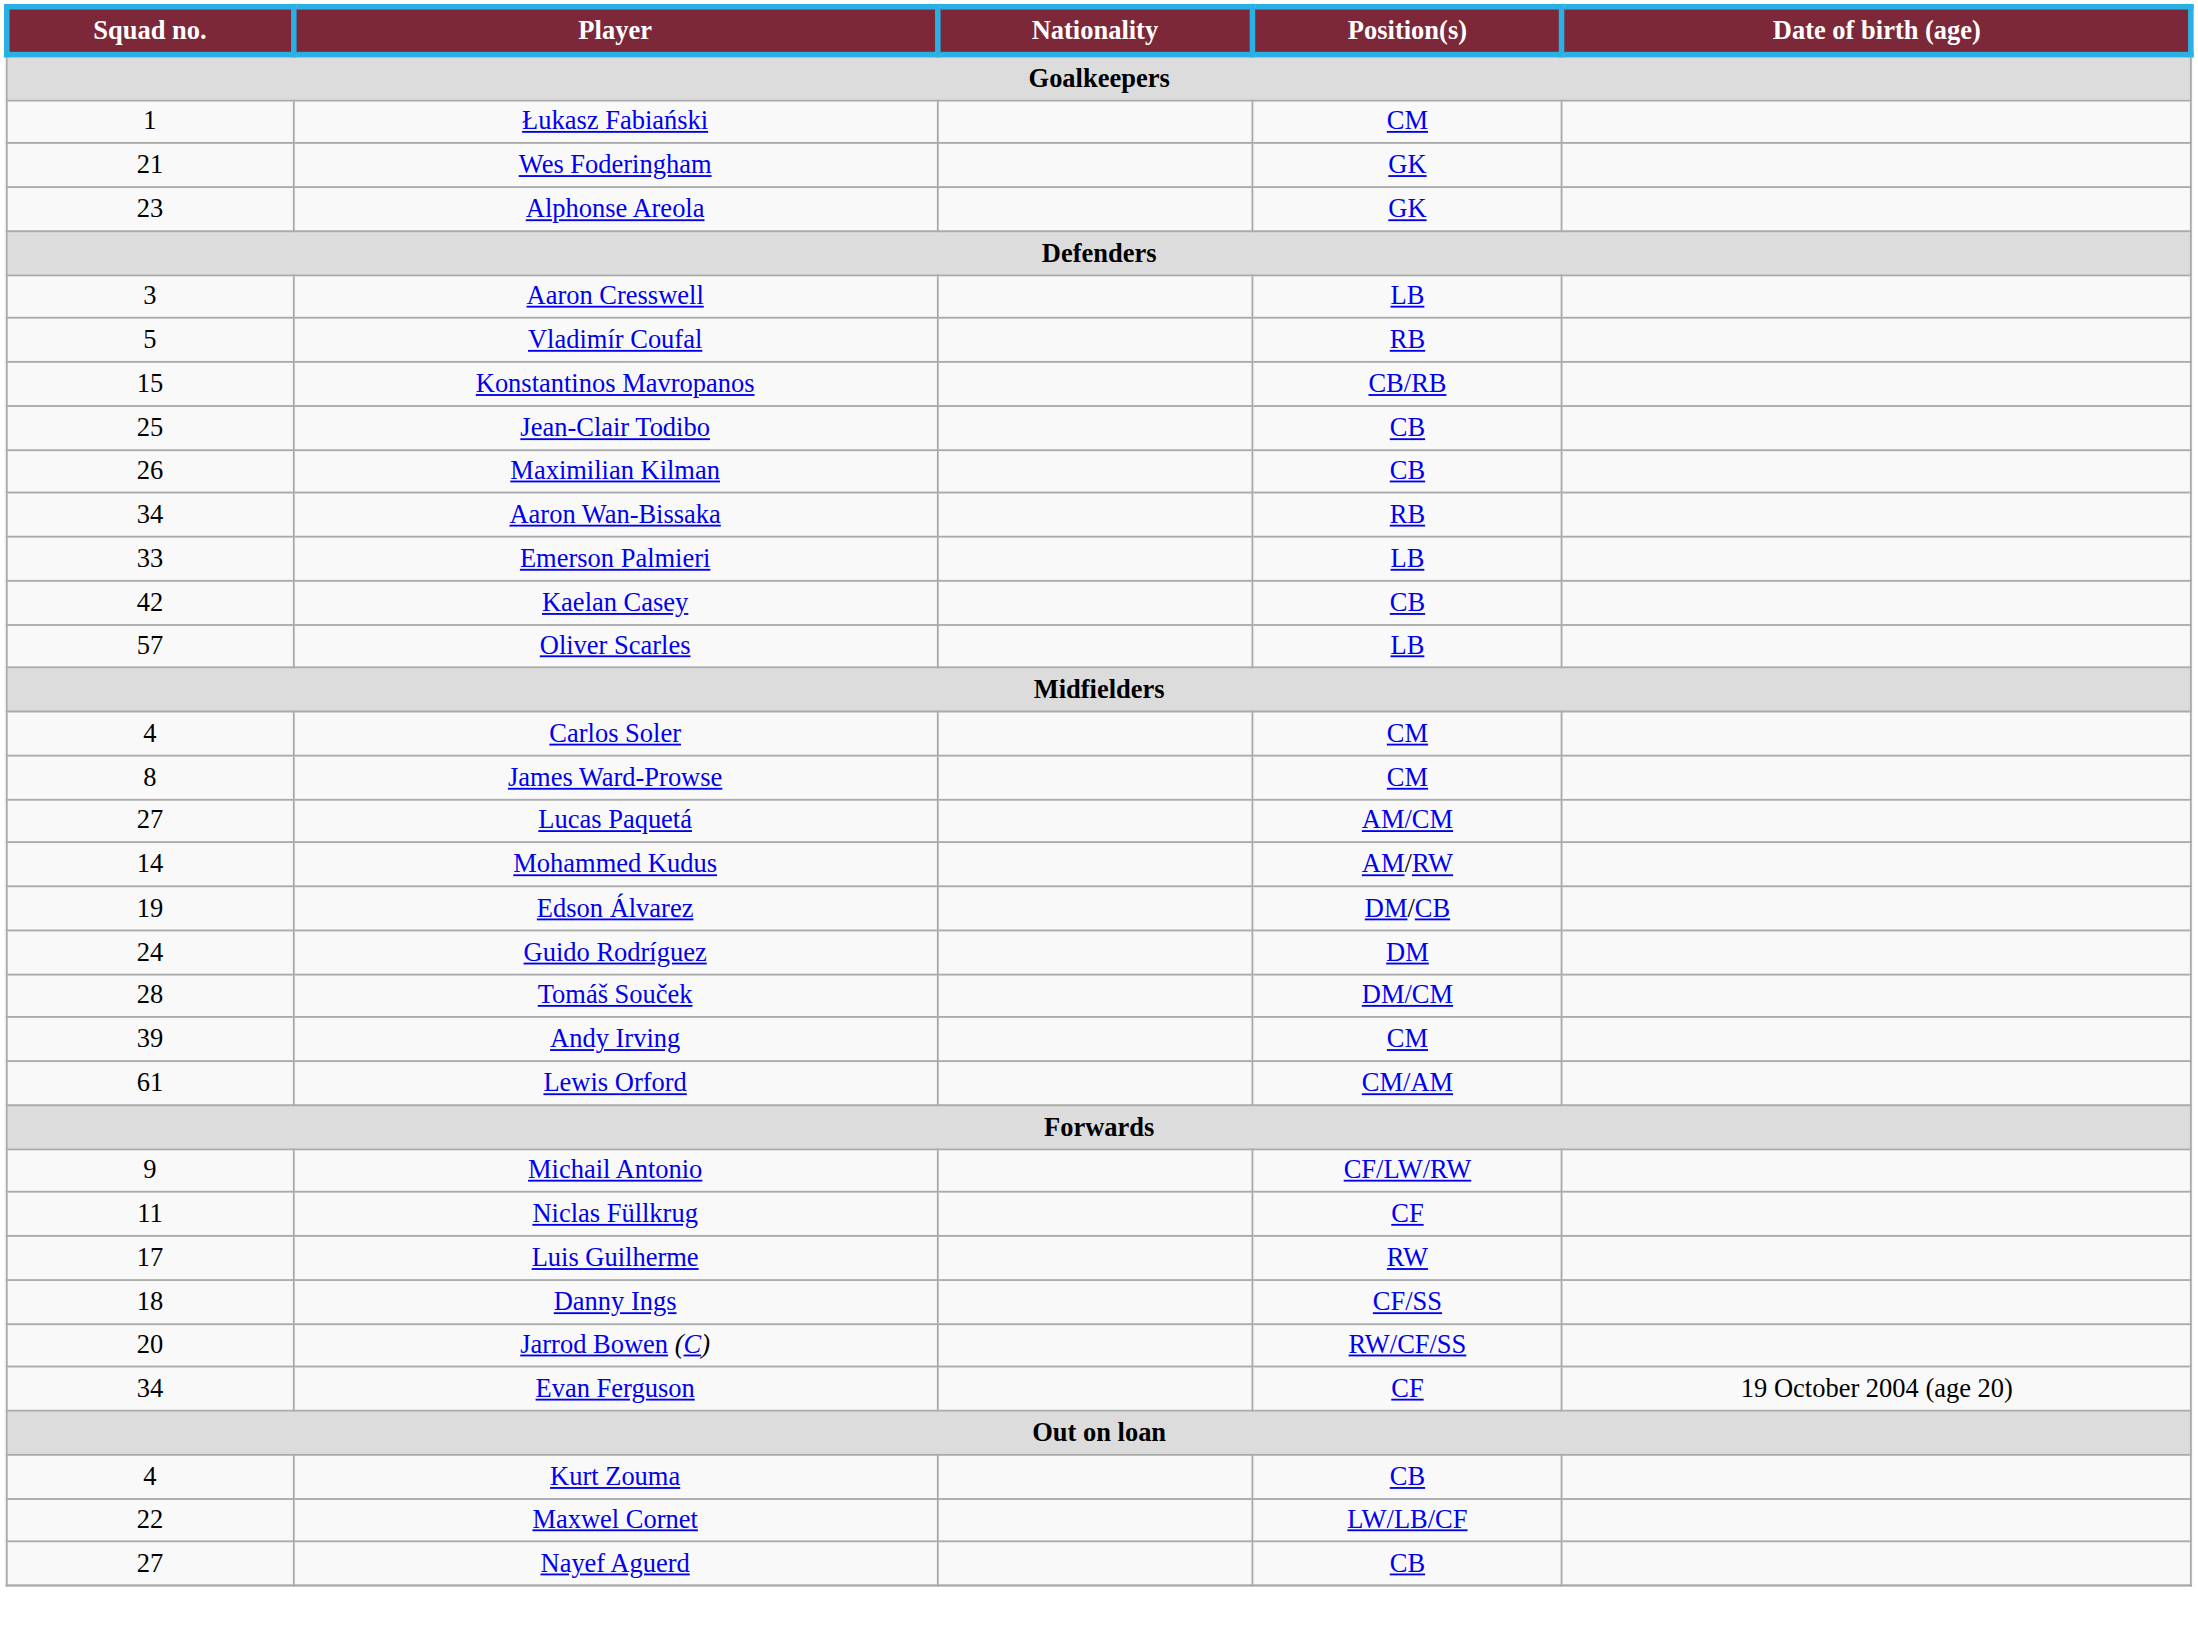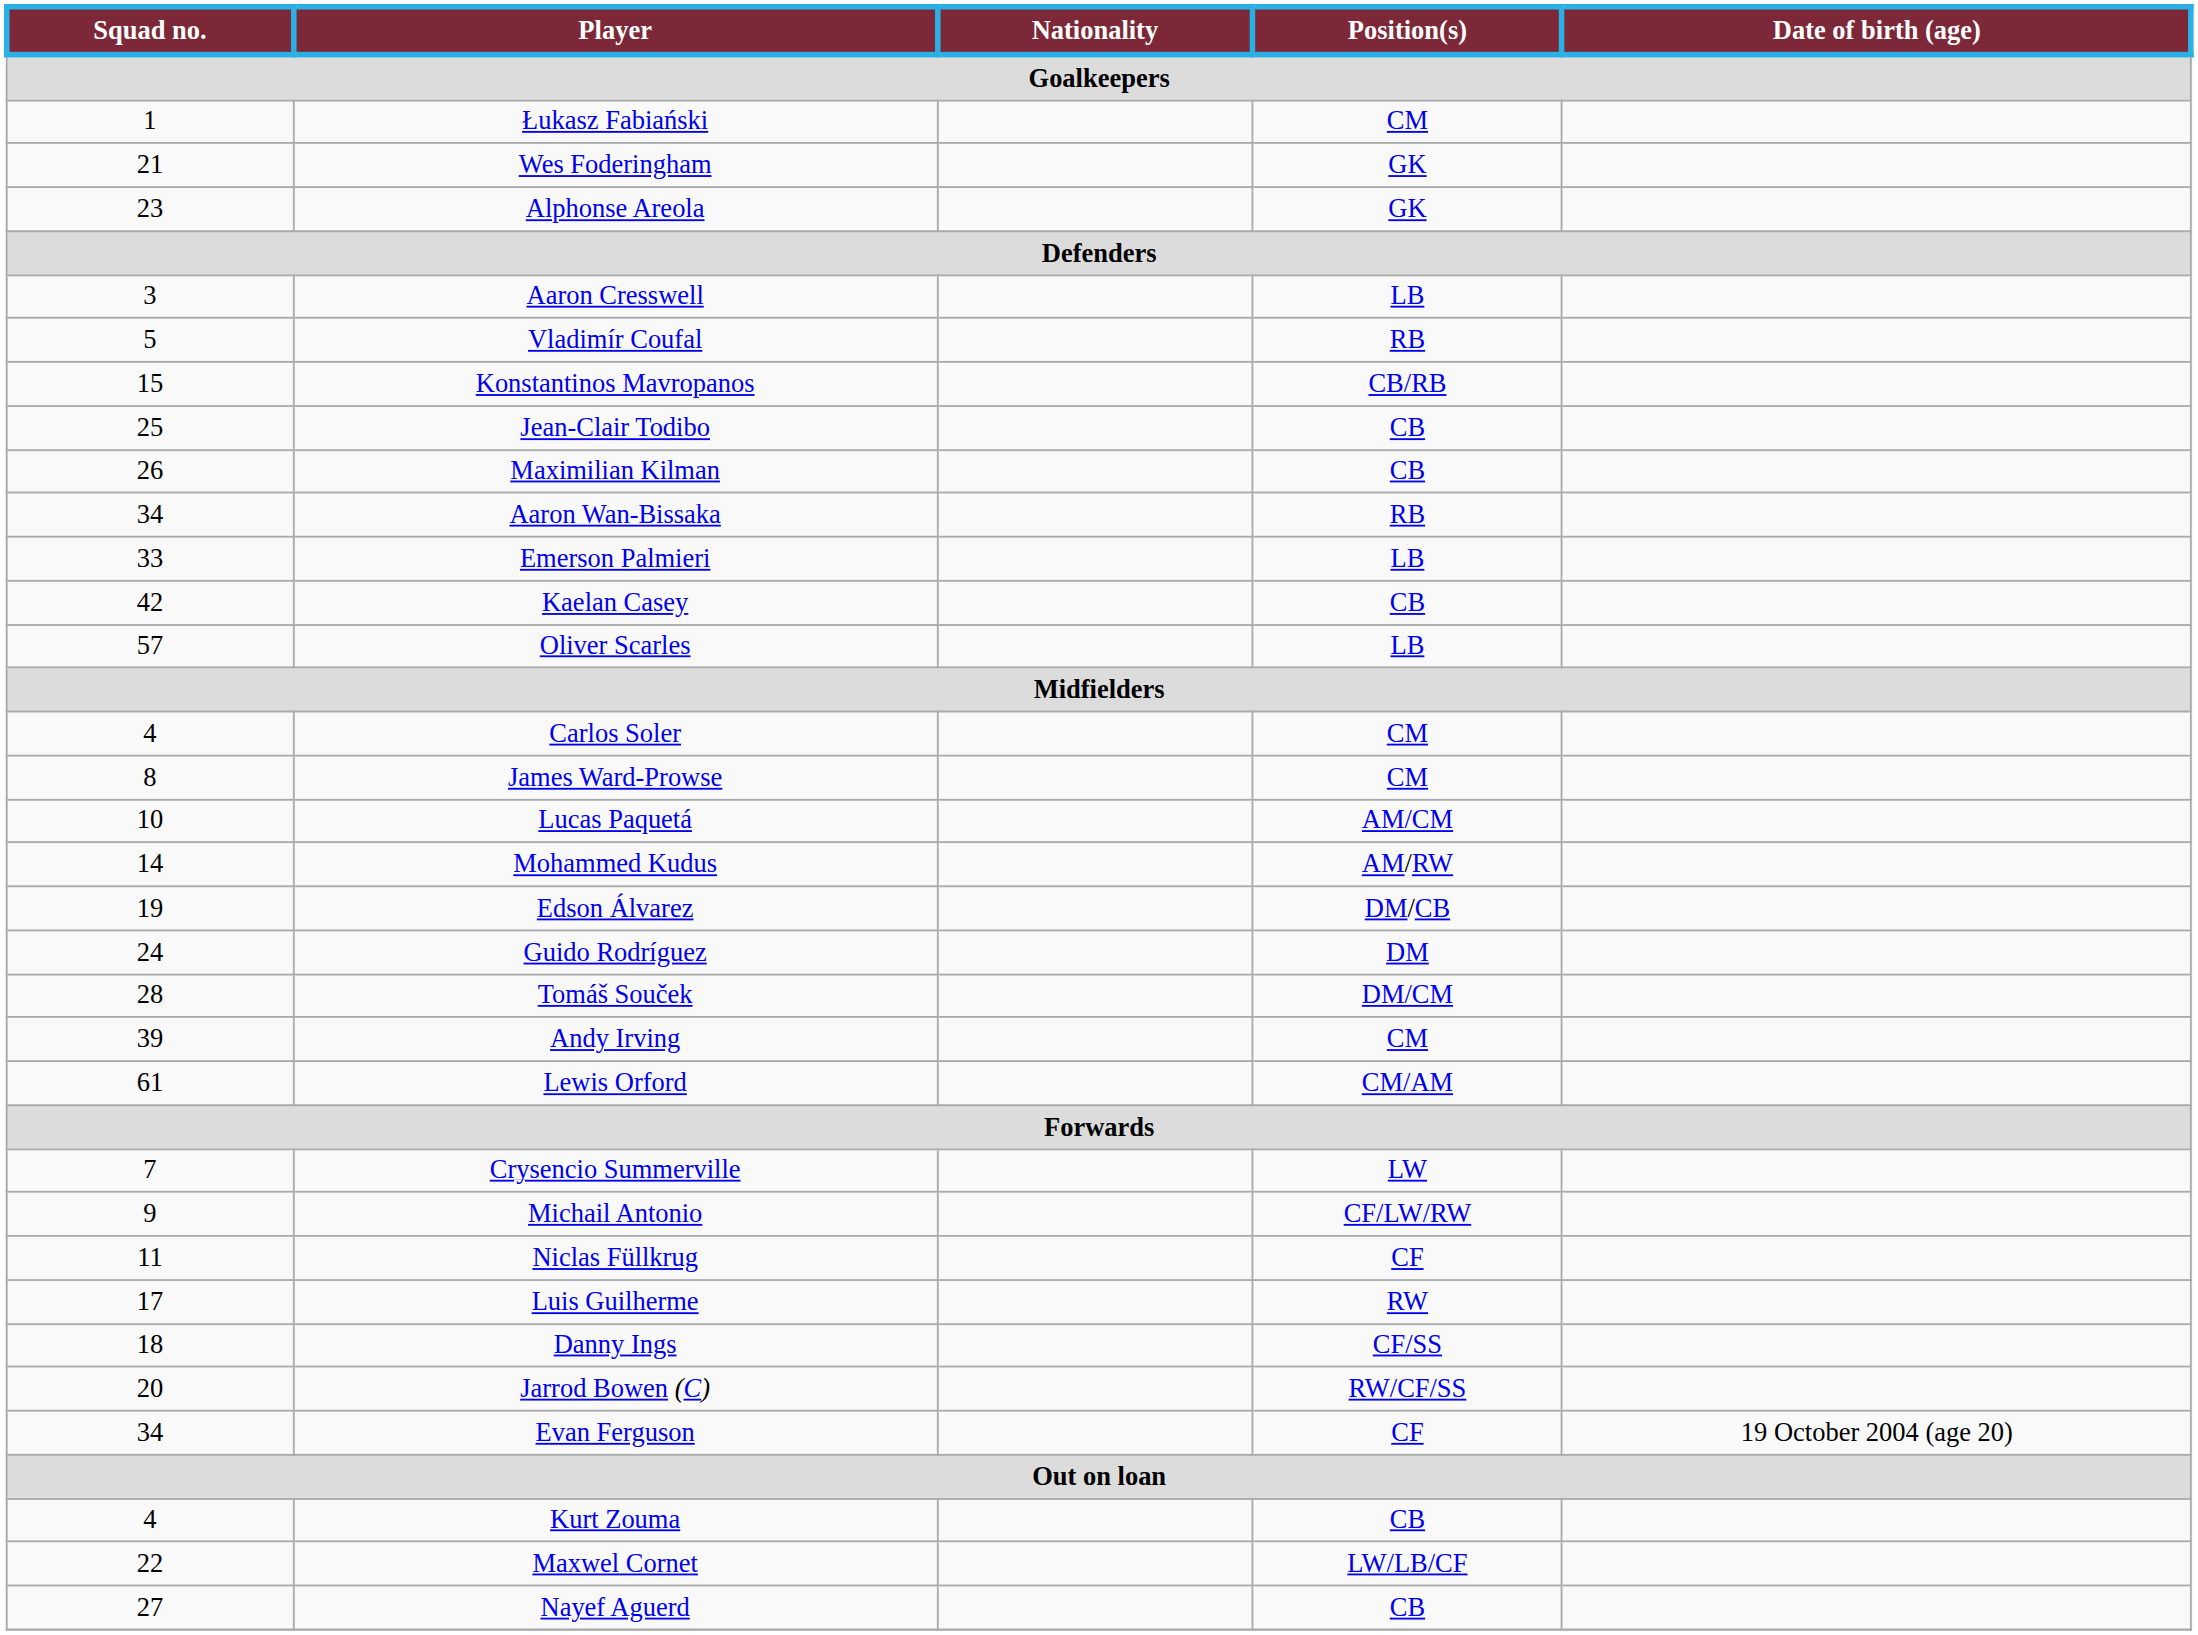Lucas Paquetá | Squad no.: 27 -> 10
+ row: 7 | Crysencio Summerville | LW
